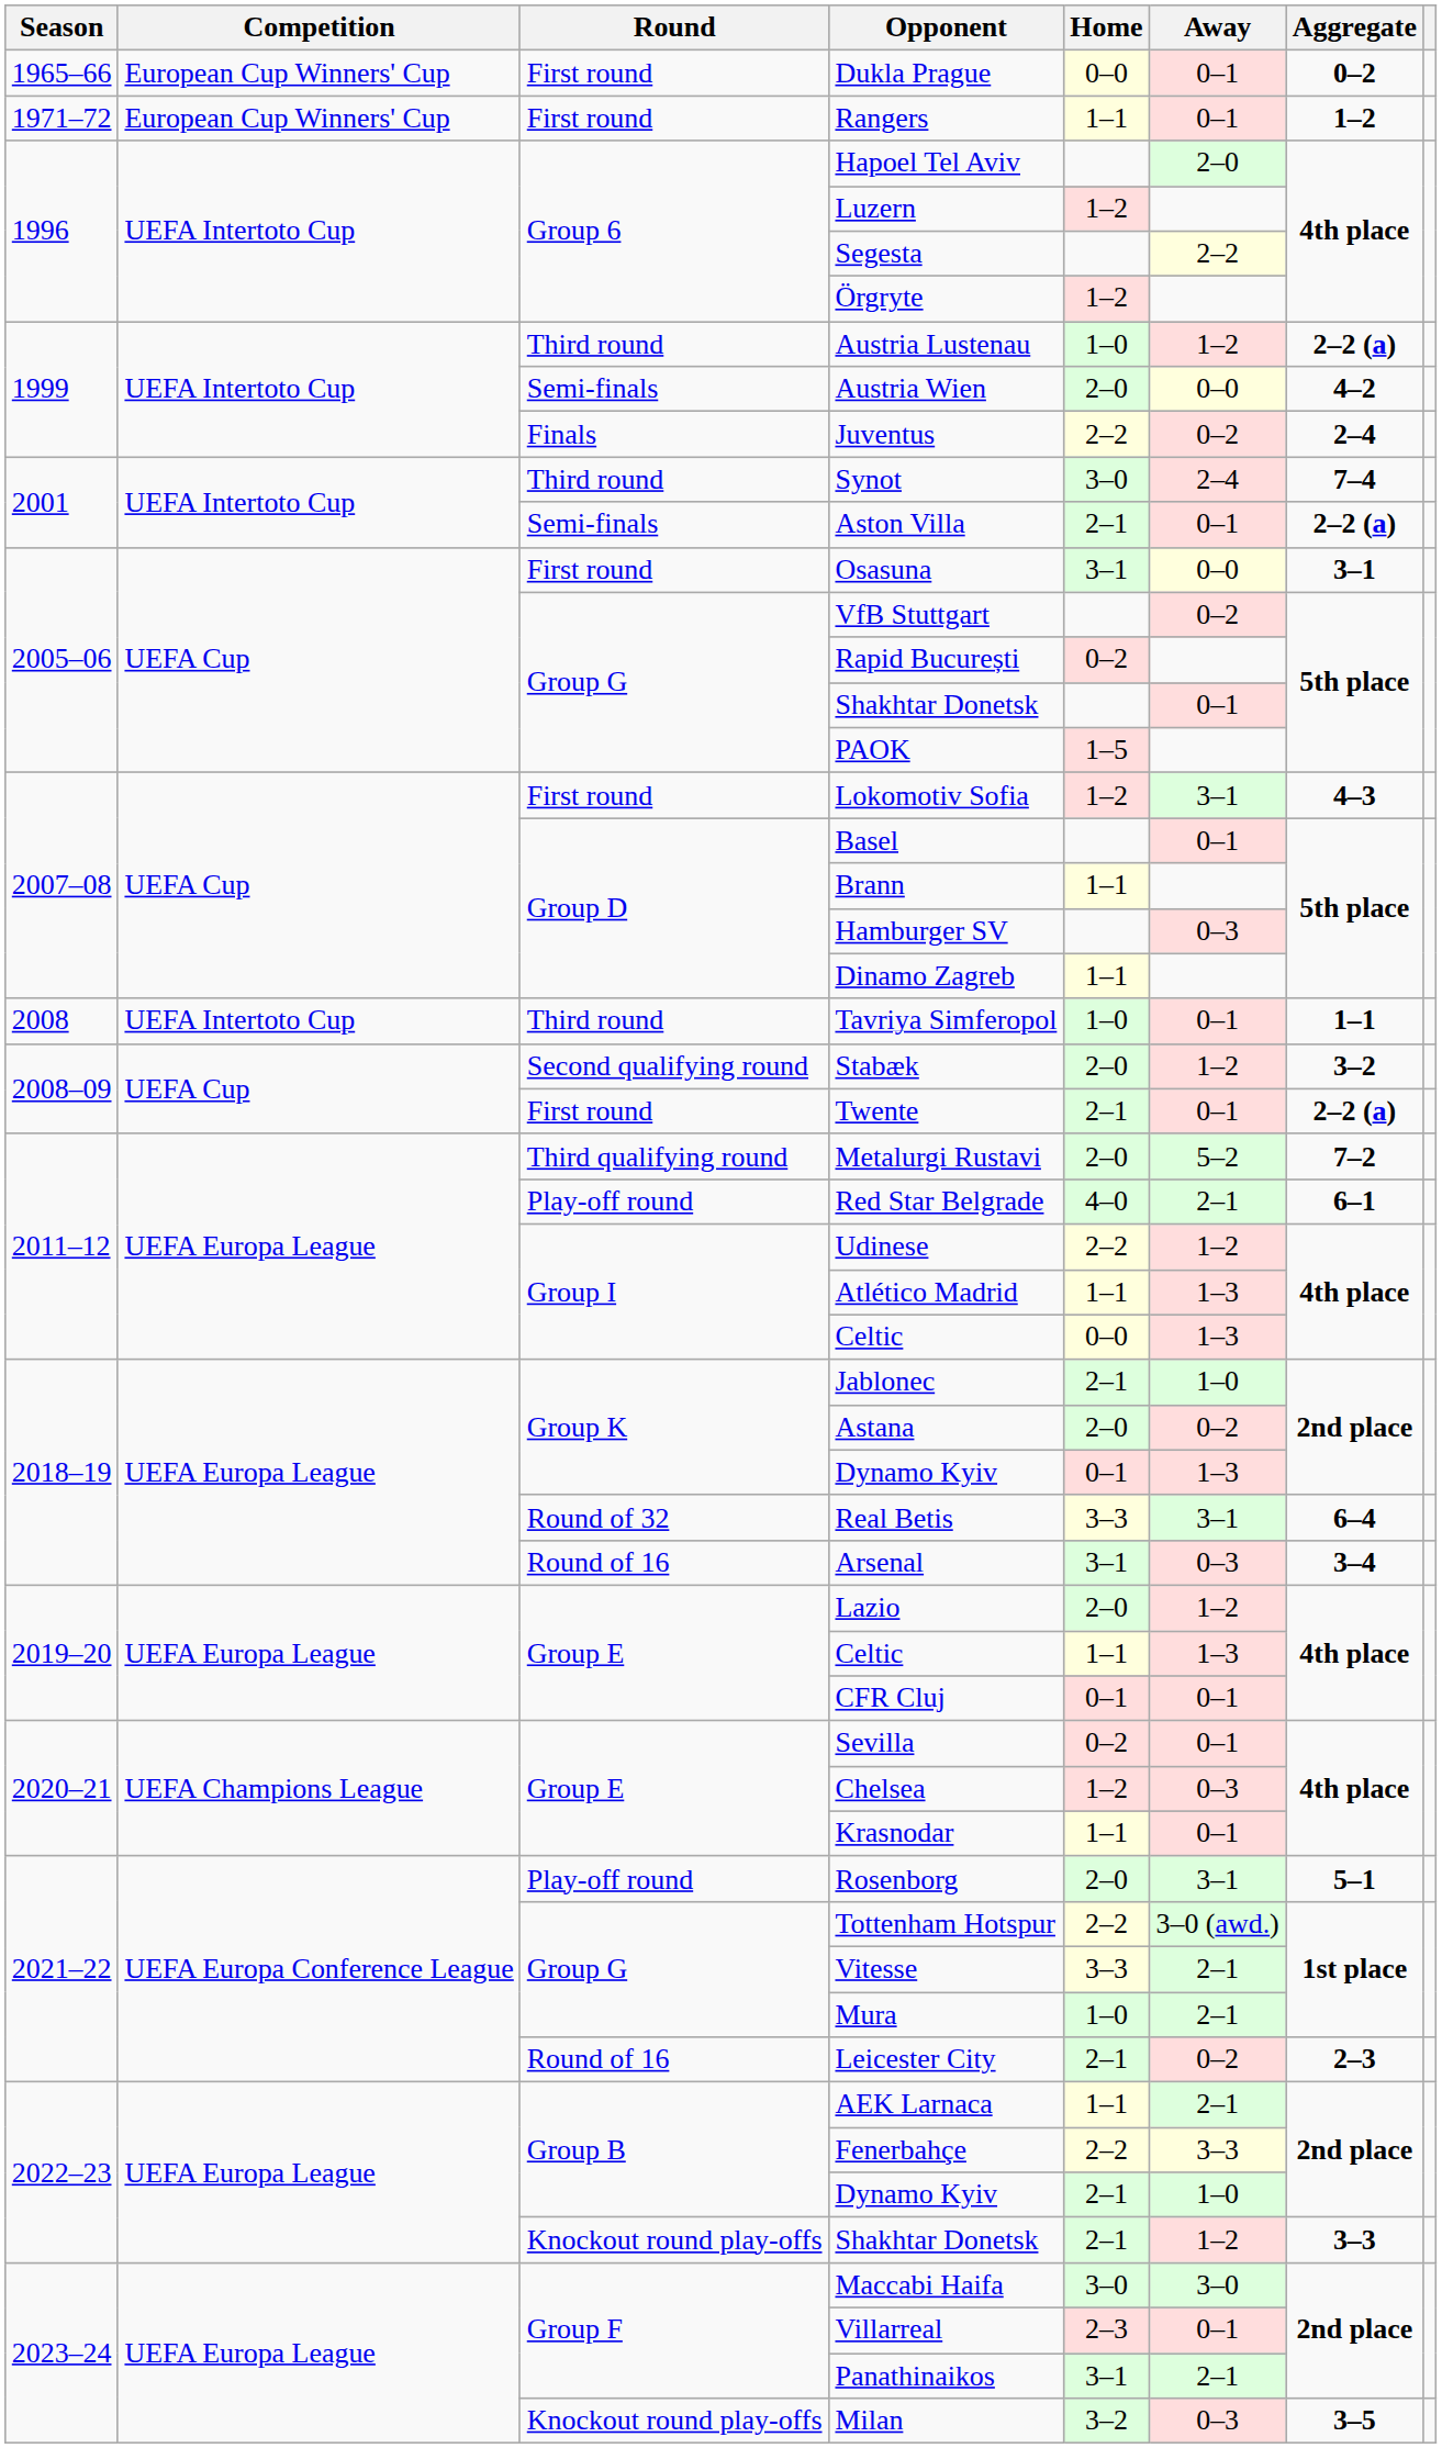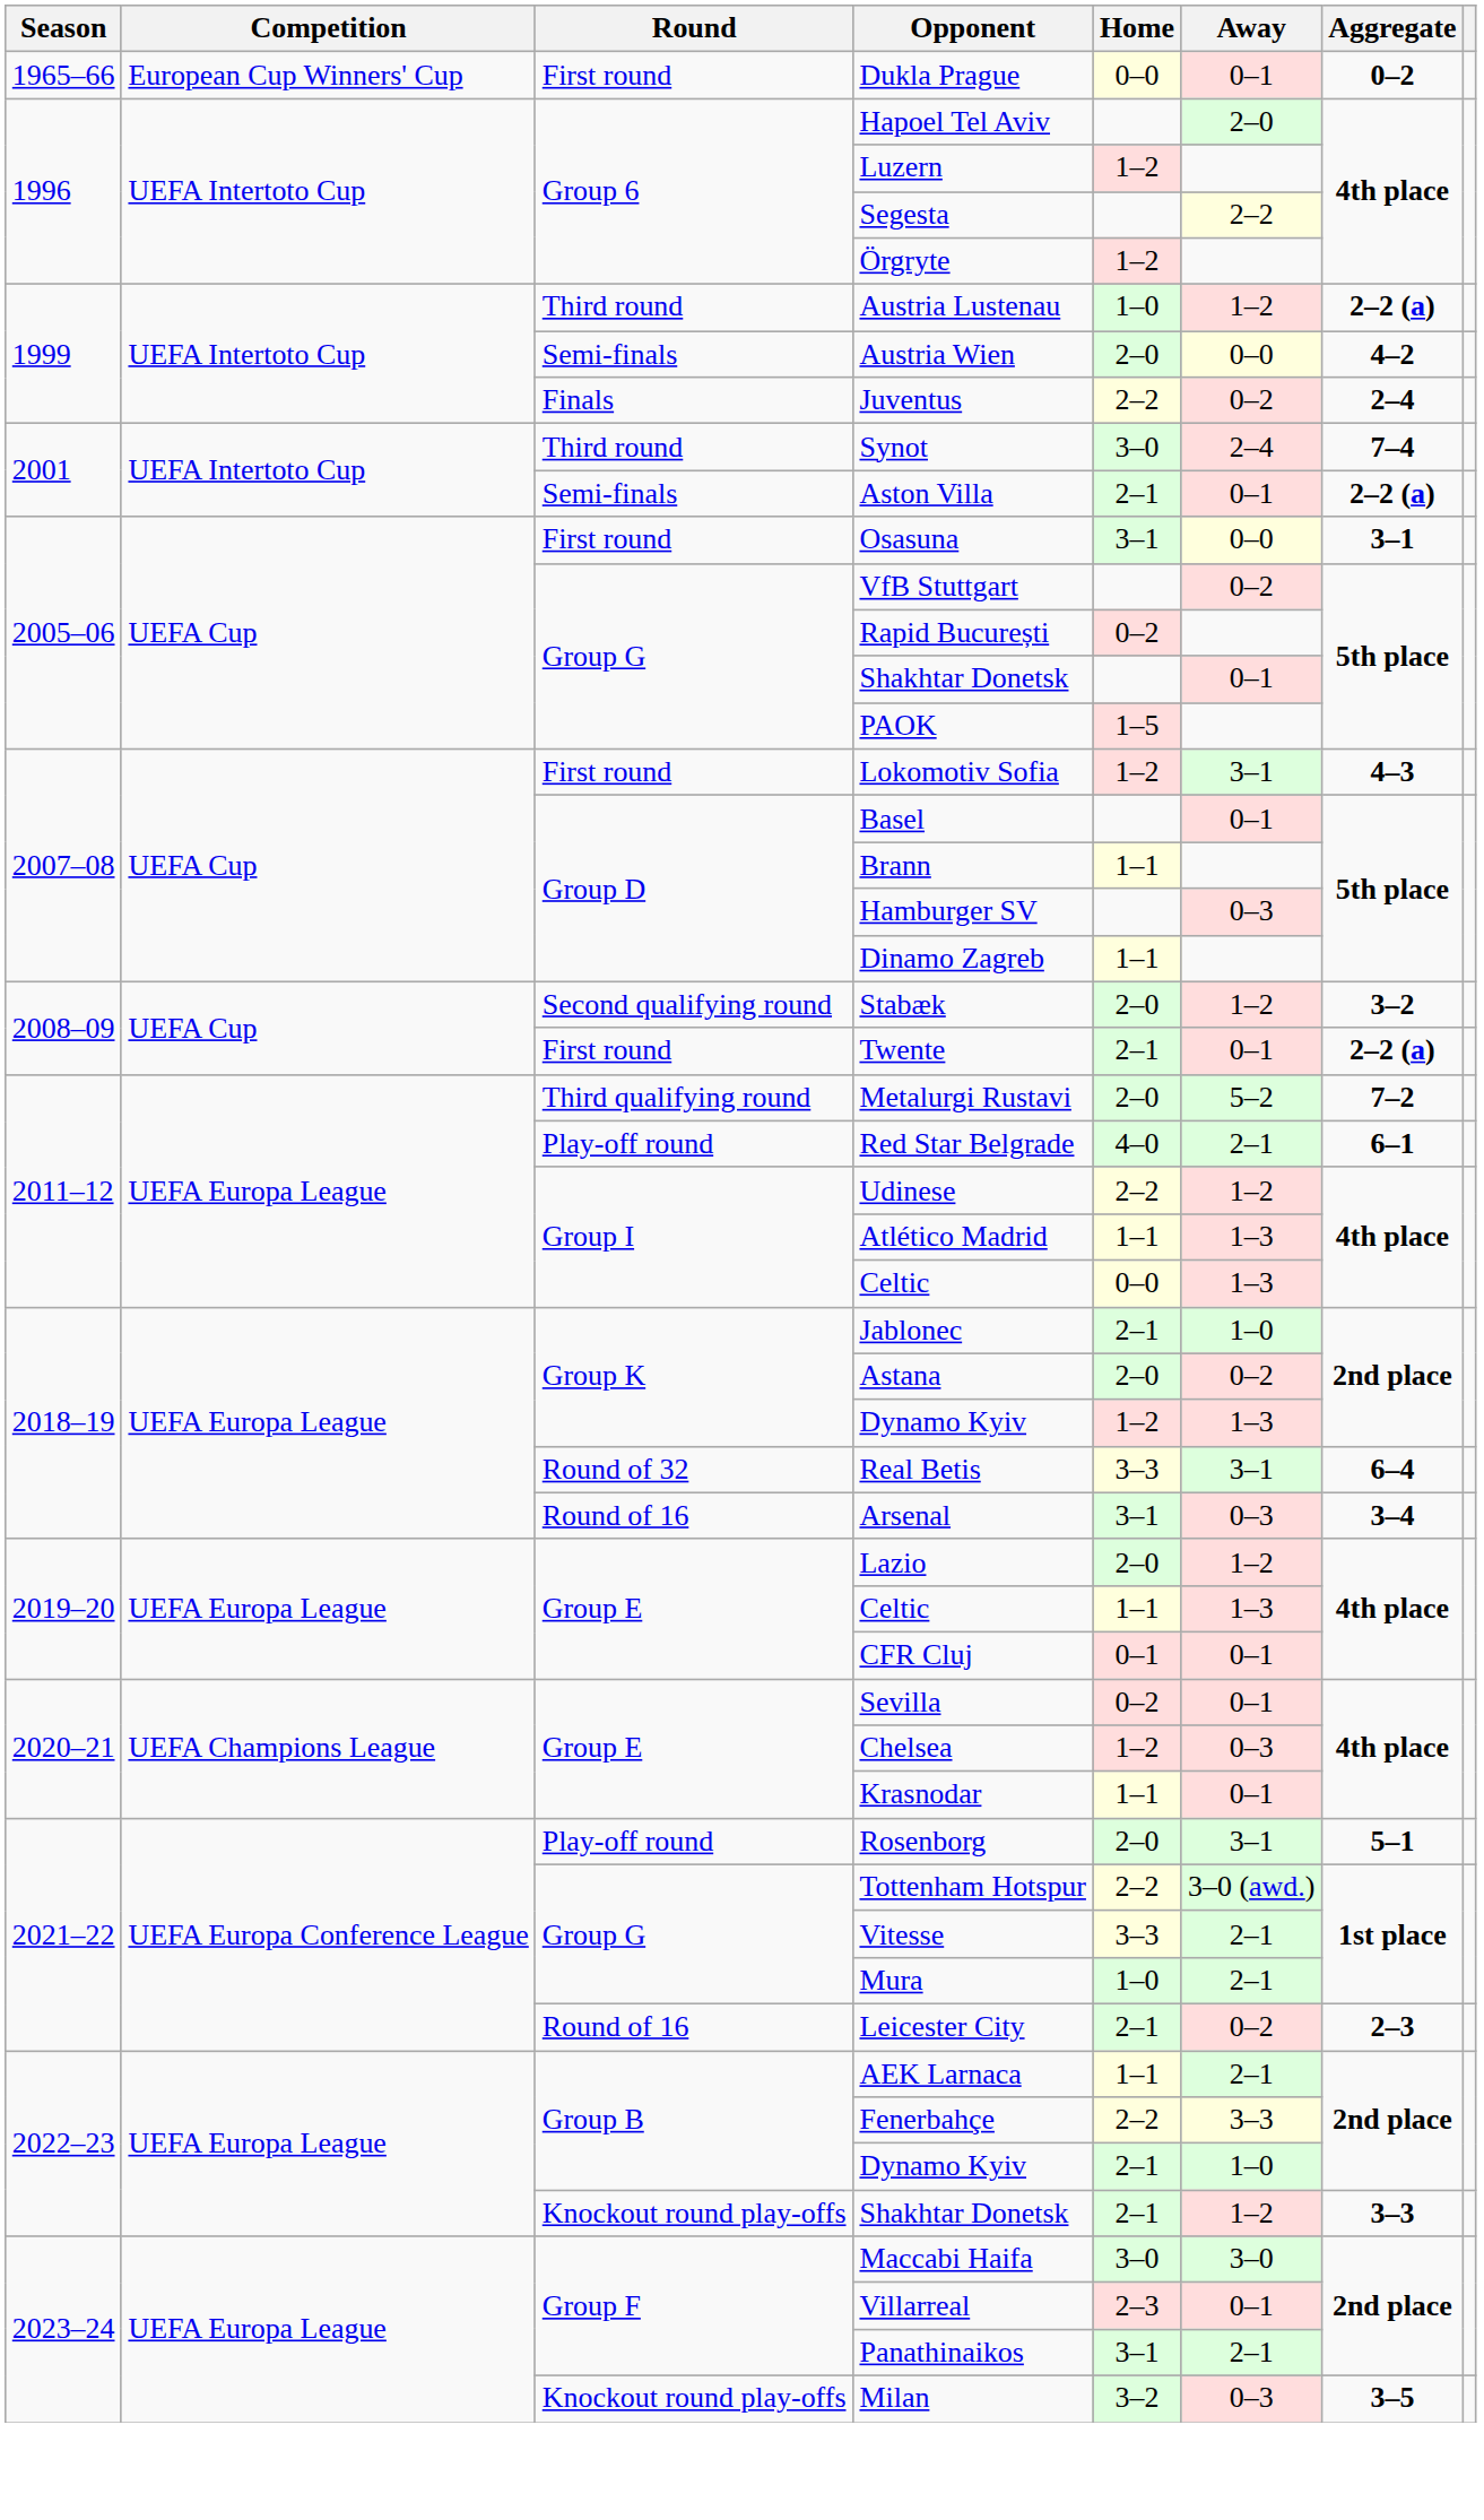- row: 1971–72 | European Cup Winners' Cup | First round | Rangers | 1–1 | 0–1 | 1–2
- row: 2008 | UEFA Intertoto Cup | Third round | Tavriya Simferopol | 1–0 | 0–1 | 1–1
Group K / Dynamo Kyiv | Home: 0–1 -> 1–2
